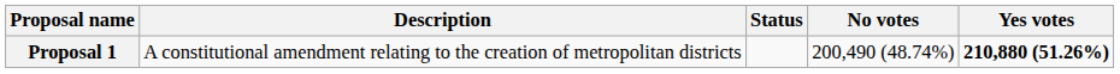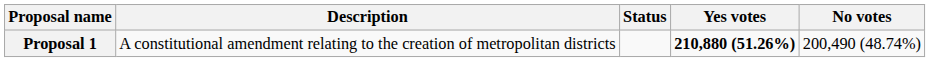columns swapped: Yes votes <-> No votes
